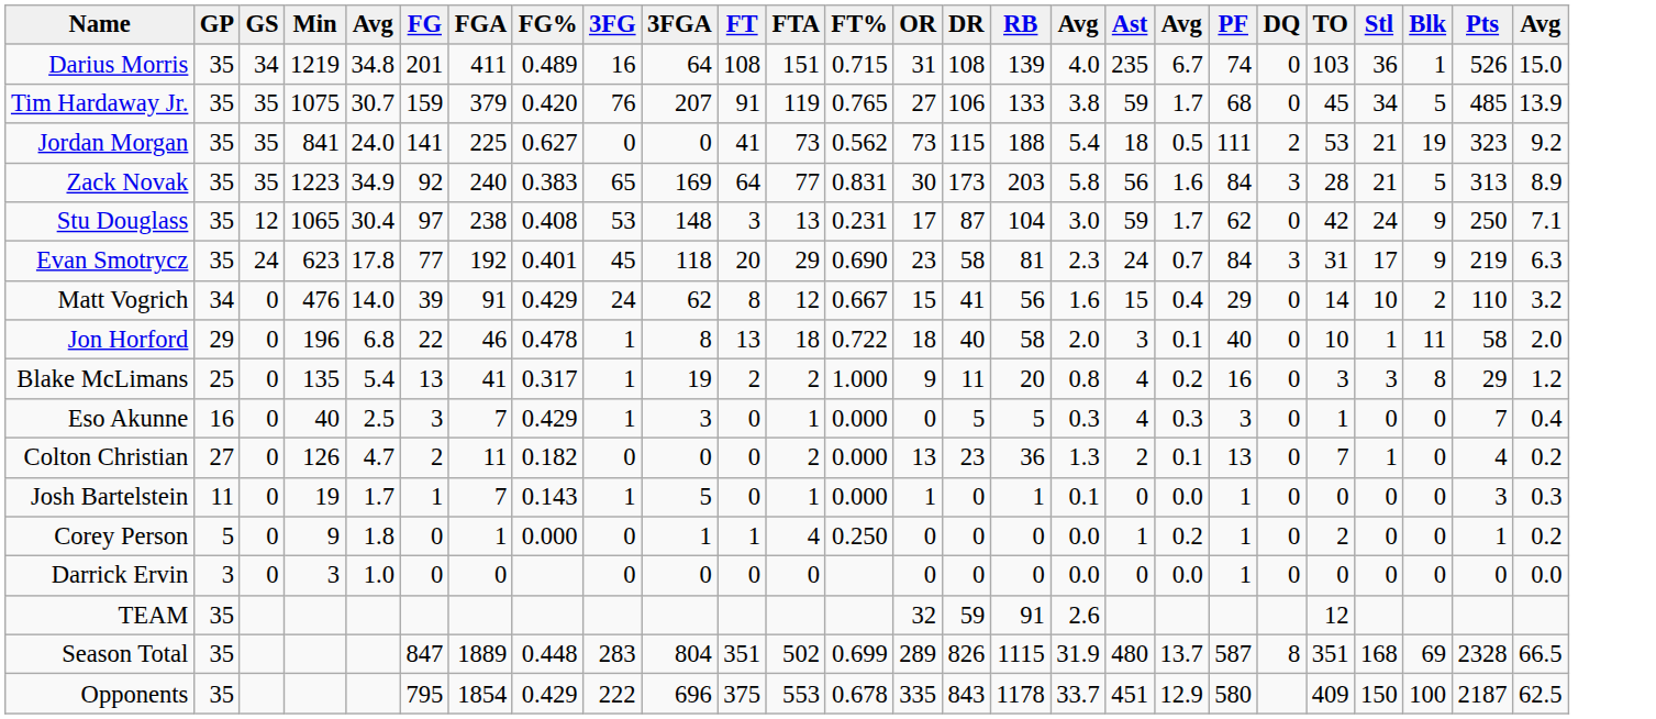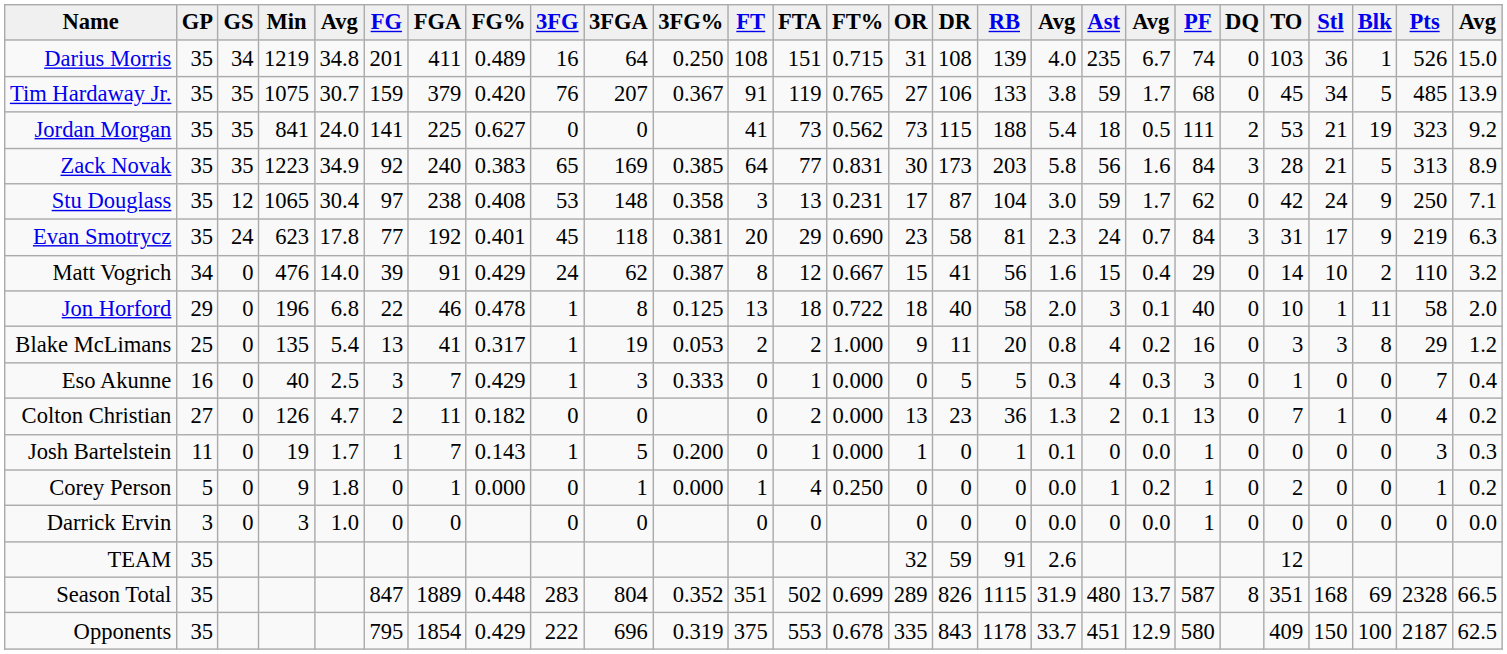+ column: 3FG% | 0.250 | 0.367 | 0.385 | 0.358 | 0.381 | 0.387 | 0.125 | 0.053 | 0.333 | 0.200 | 0.000 | 0.352 | 0.319
